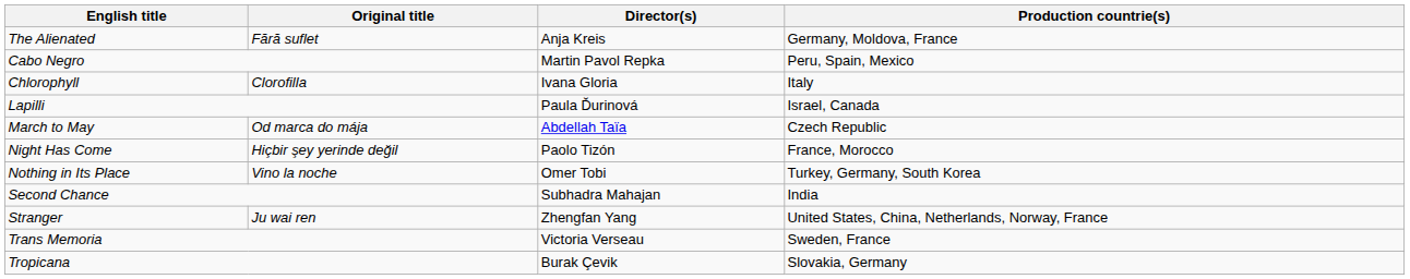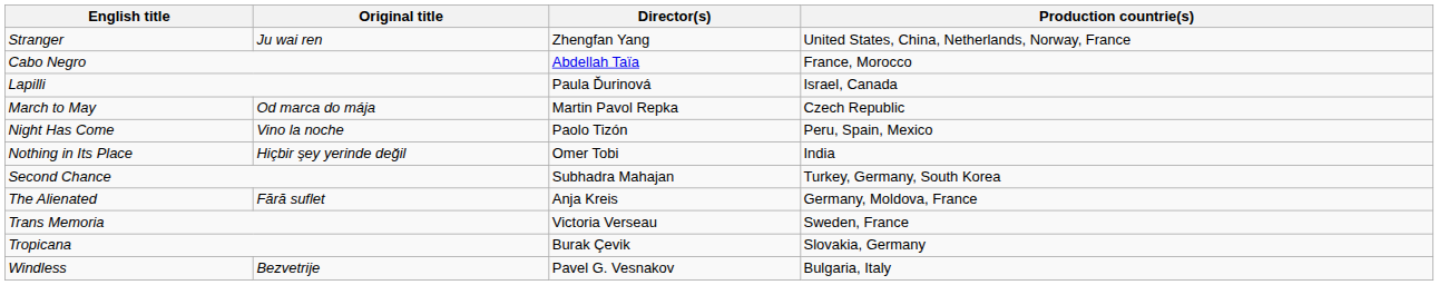rows swapped: The Alienated <-> Stranger
Cabo Negro | Director(s): Martin Pavol Repka -> Abdellah Taïa
Cabo Negro | Production countrie(s): Peru, Spain, Mexico -> France, Morocco
- row: Chlorophyll | Clorofilla | Ivana Gloria | Italy
March to May | Director(s): Abdellah Taïa -> Martin Pavol Repka
Night Has Come | Original title: Hiçbir şey yerinde değil -> Vino la noche
Night Has Come | Production countrie(s): France, Morocco -> Peru, Spain, Mexico
Nothing in Its Place | Original title: Vino la noche -> Hiçbir şey yerinde değil
Nothing in Its Place | Production countrie(s): Turkey, Germany, South Korea -> India
Second Chance | Production countrie(s): India -> Turkey, Germany, South Korea
+ row: Windless | Bezvetrije | Pavel G. Vesnakov | Bulgaria, Italy
